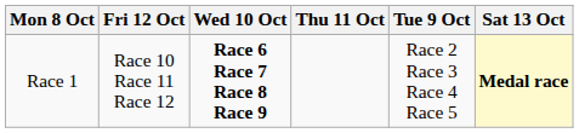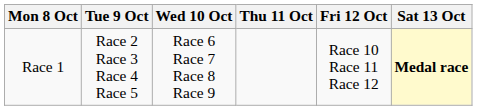columns swapped: Tue 9 Oct <-> Fri 12 Oct
Race 1 | Wed 10 Oct: bold -> normal
